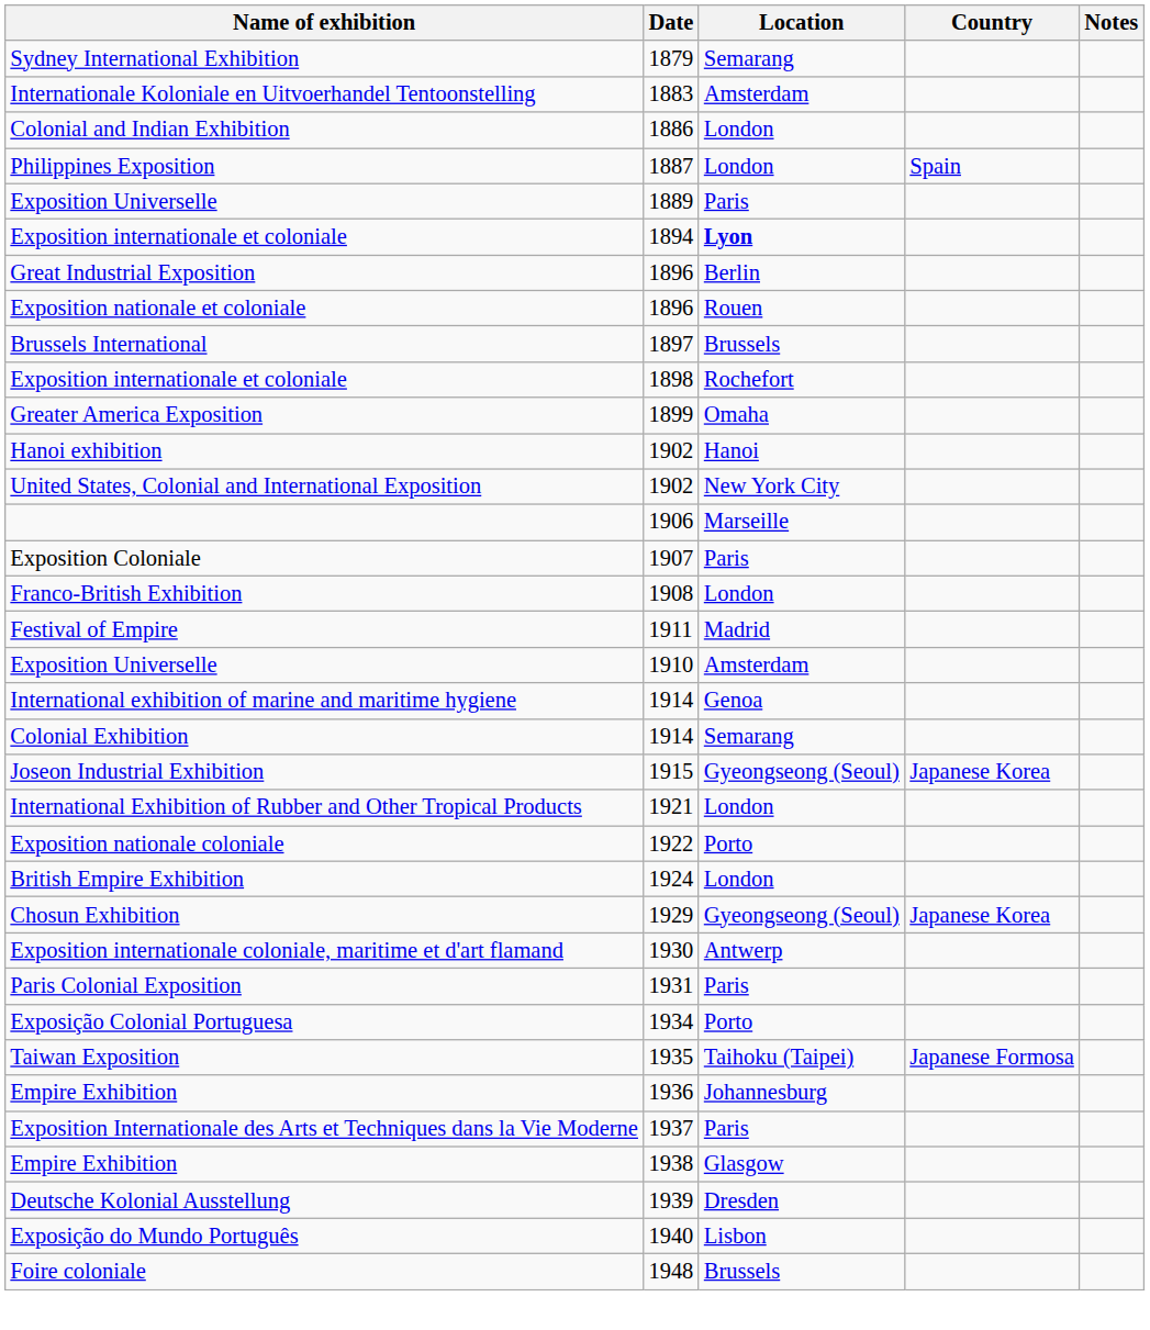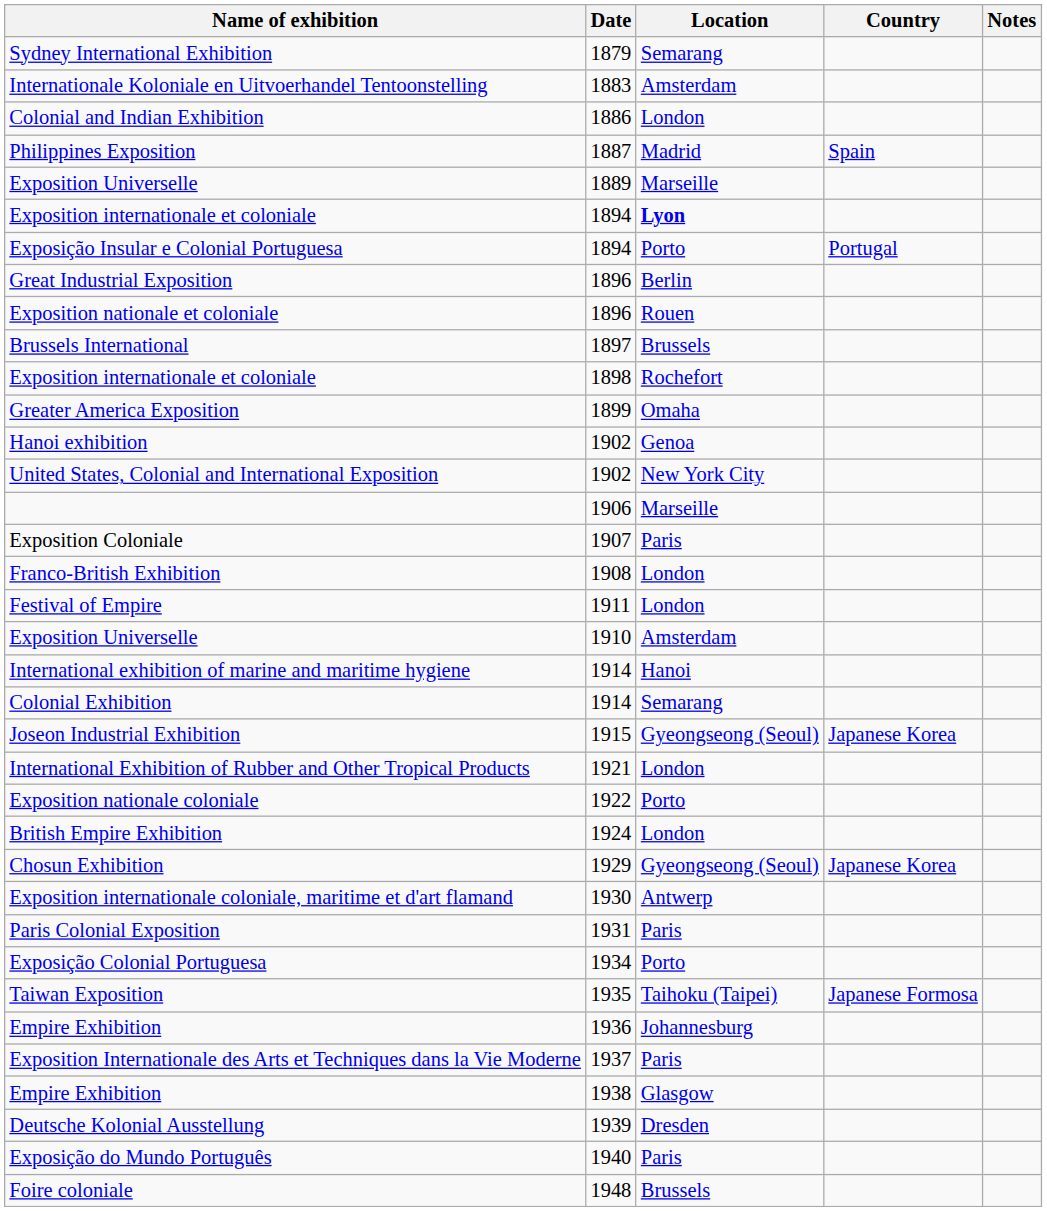Philippines Exposition | Location: London -> Madrid
Exposition Universelle / 1889 | Location: Paris -> Marseille
+ row: Exposição Insular e Colonial Portuguesa | 1894 | Porto | Portugal
Hanoi exhibition | Location: Hanoi -> Genoa
Festival of Empire | Location: Madrid -> London
International exhibition of marine and maritime hygiene | Location: Genoa -> Hanoi
Exposição do Mundo Português | Location: Lisbon -> Paris
